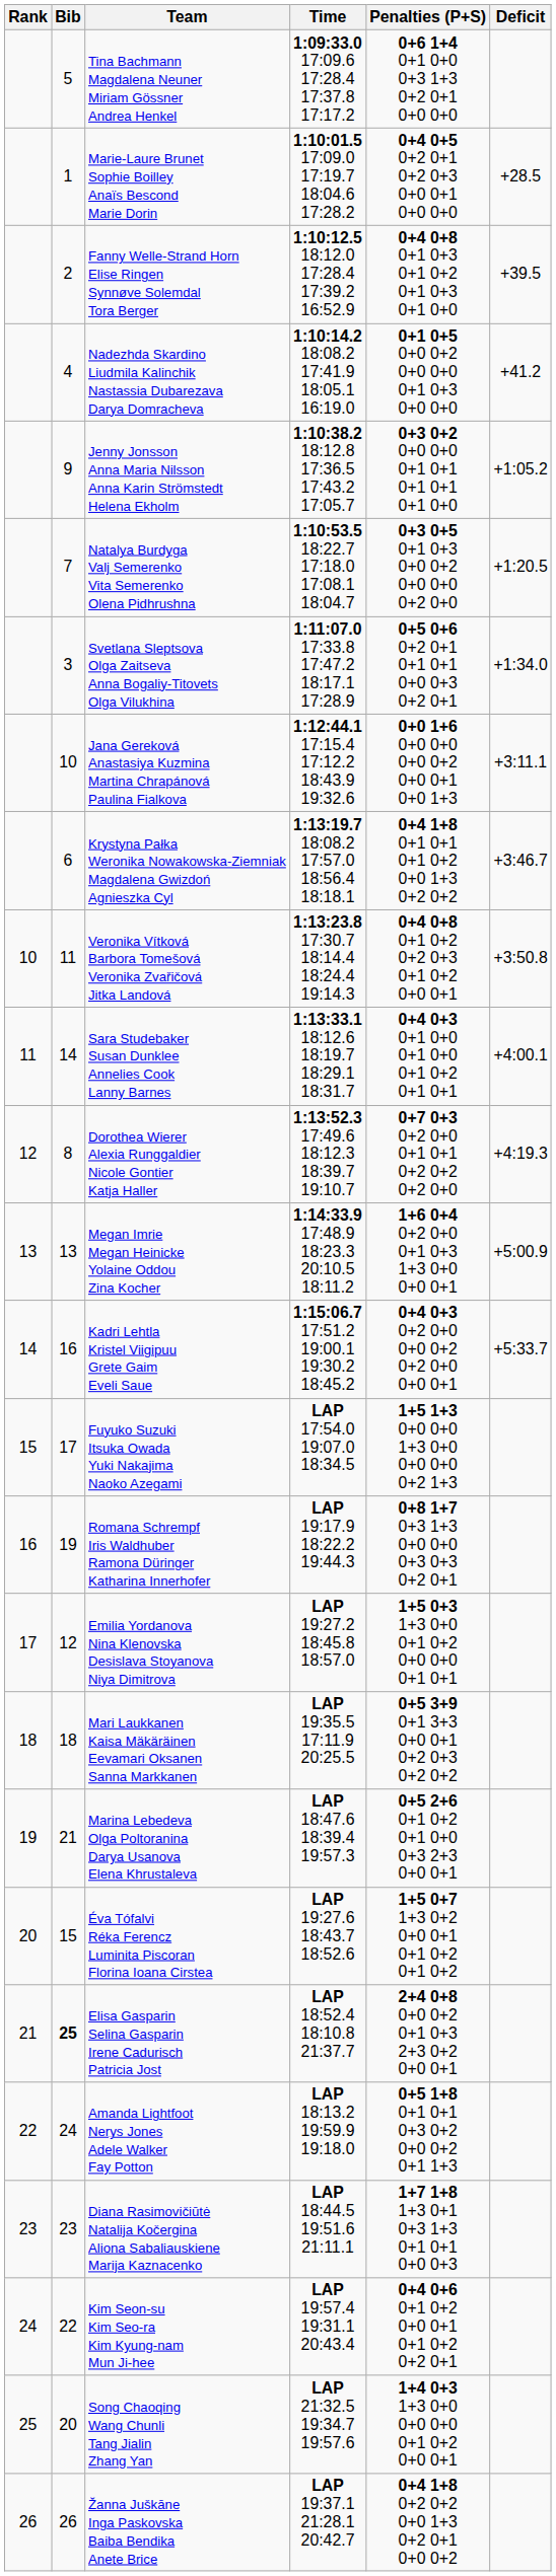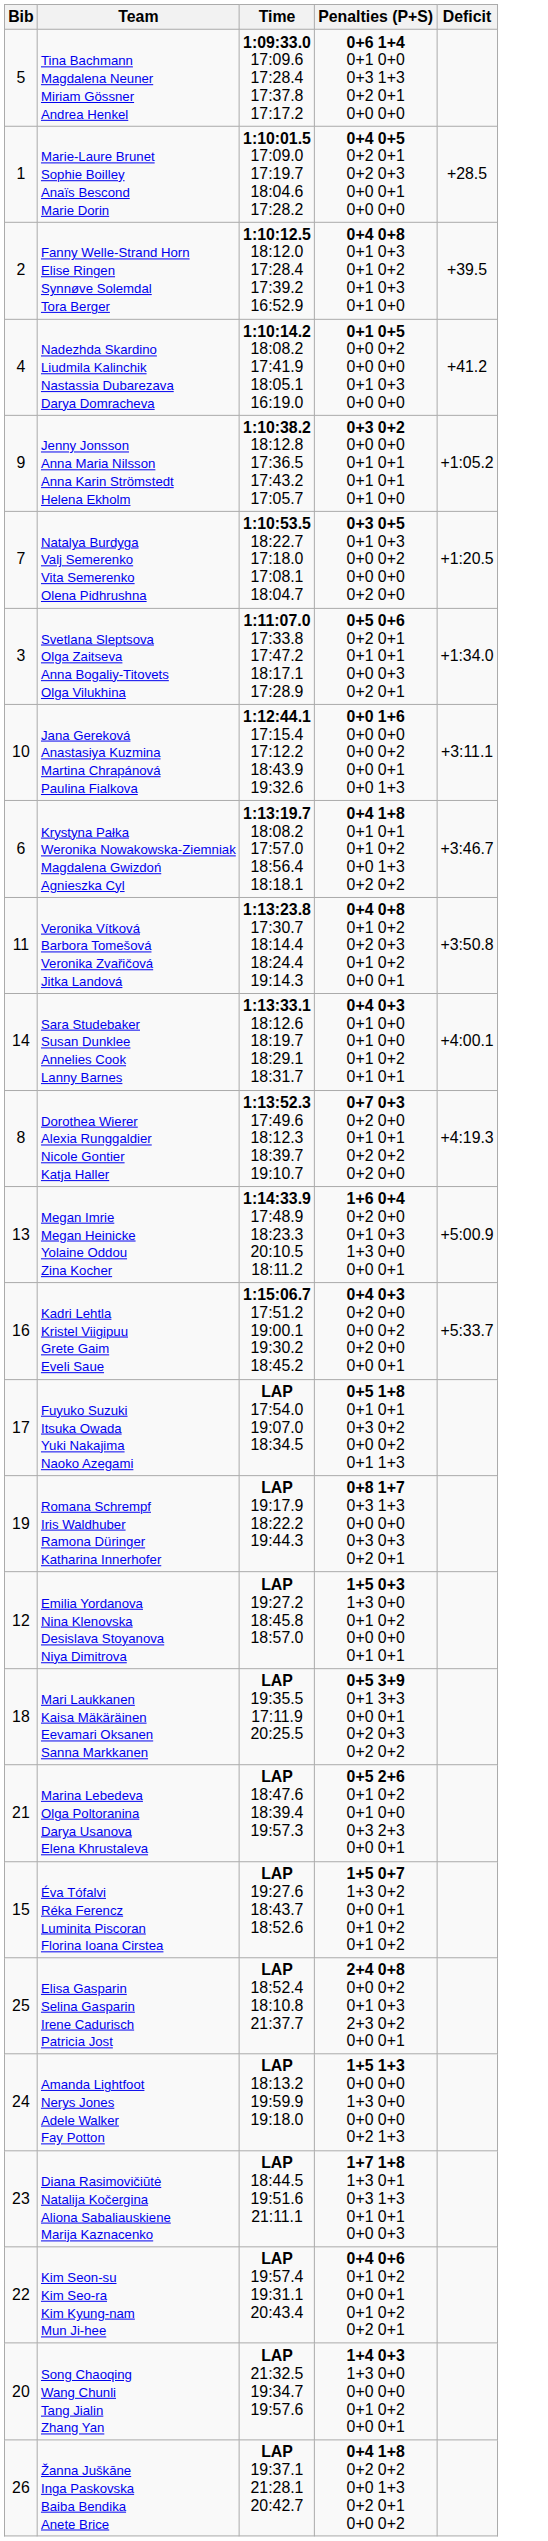- column: Rank | 10 | 11 | 12 | 13 | 14 | 15 | 16 | 17 | 18 | 19 | 20 | 21 | 22 | 23 | 24 | 25 | 26
Fuyuko Suzuki Itsuka Owada Yuki Nakajima Naoko Azegami | Penalties (P+S): 1+5 1+3 0+0 0+0 1+3 0+0 0+0 0+0 0+2 1+3 -> 0+5 1+8 0+1 0+1 0+3 0+2 0+0 0+2 0+1 1+3
Elisa Gasparin Selina Gasparin Irene Cadurisch Patricia Jost | Bib: bold -> normal
Amanda Lightfoot Nerys Jones Adele Walker Fay Potton | Penalties (P+S): 0+5 1+8 0+1 0+1 0+3 0+2 0+0 0+2 0+1 1+3 -> 1+5 1+3 0+0 0+0 1+3 0+0 0+0 0+0 0+2 1+3
